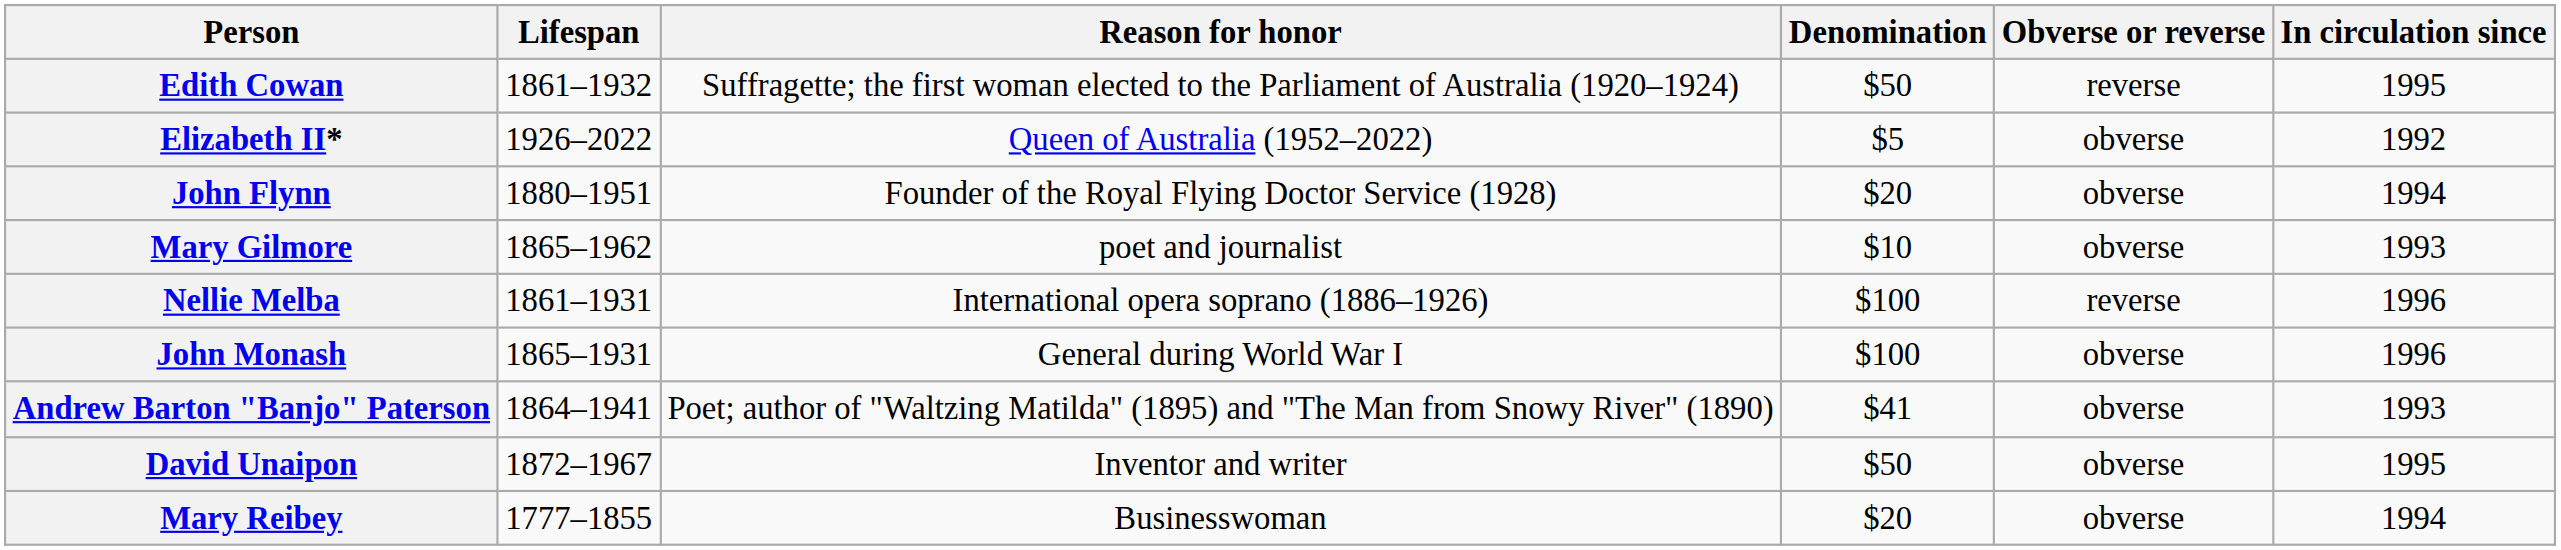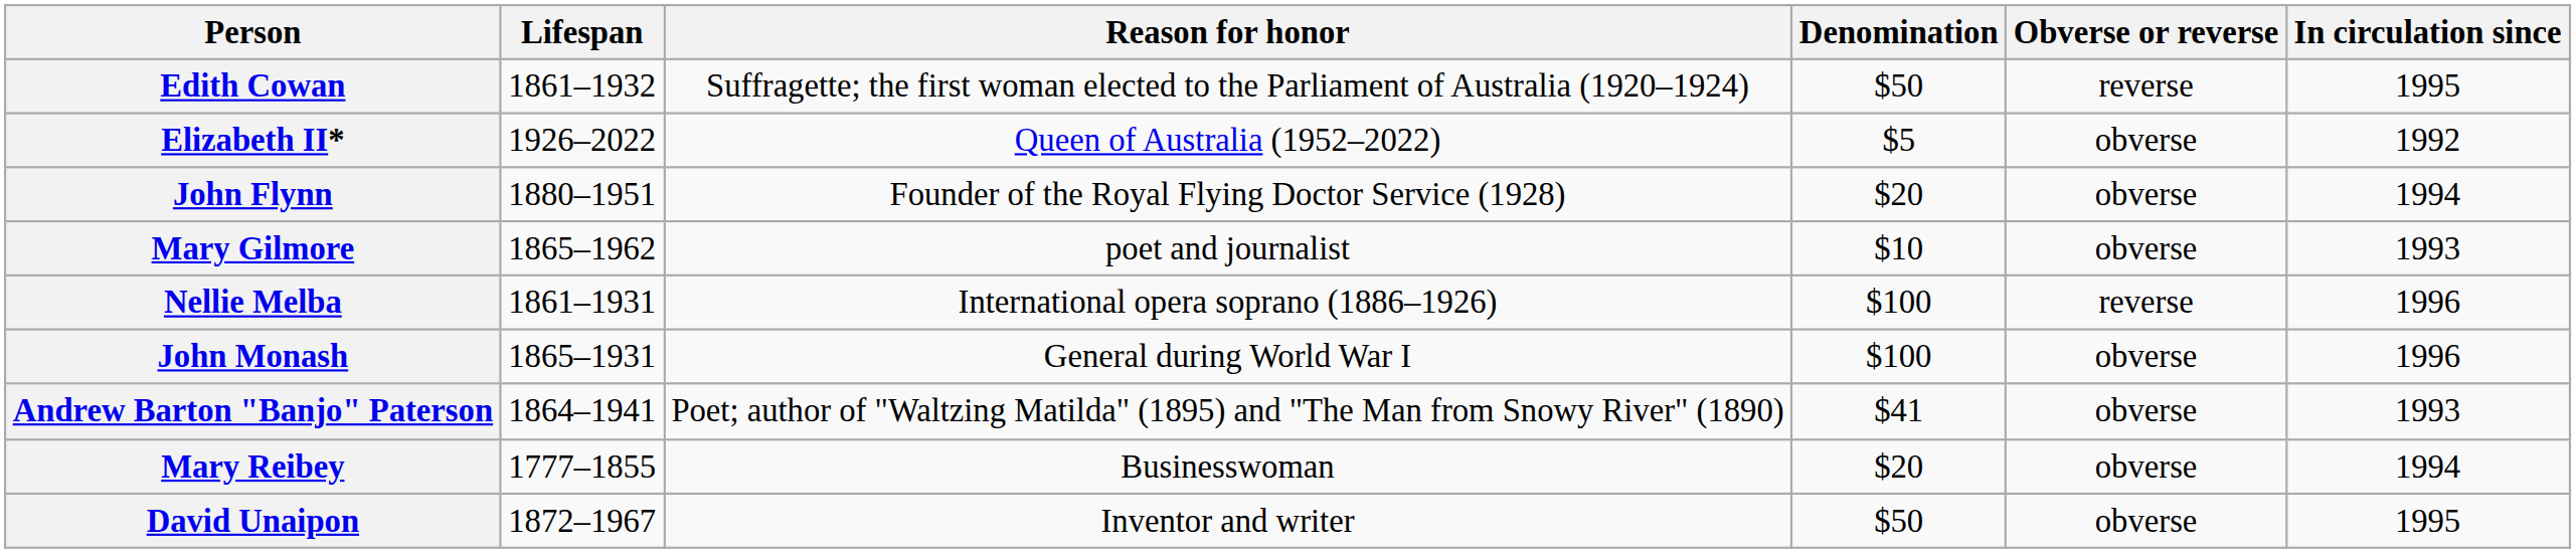rows swapped: Mary Reibey <-> David Unaipon
